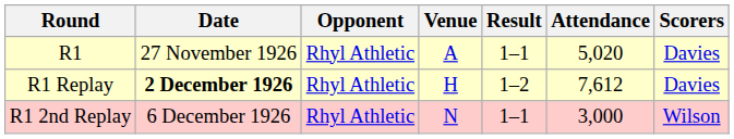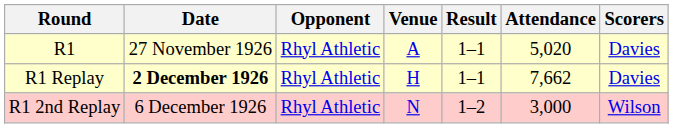R1 Replay | Result: 1–2 -> 1–1
R1 Replay | Attendance: 7,612 -> 7,662
R1 2nd Replay | Result: 1–1 -> 1–2
